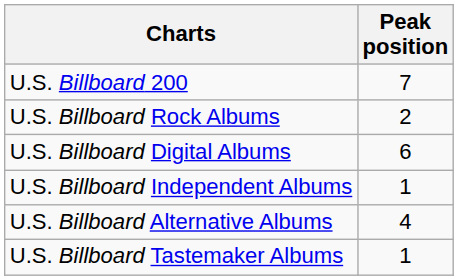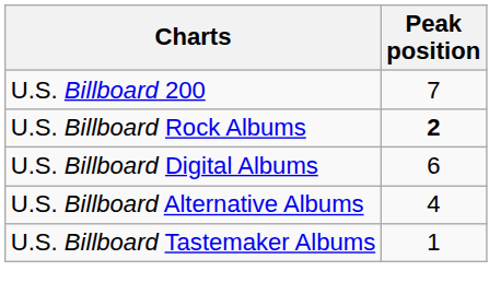U.S. Billboard Rock Albums | Peak position: normal -> bold
- row: U.S. Billboard Independent Albums | 1
